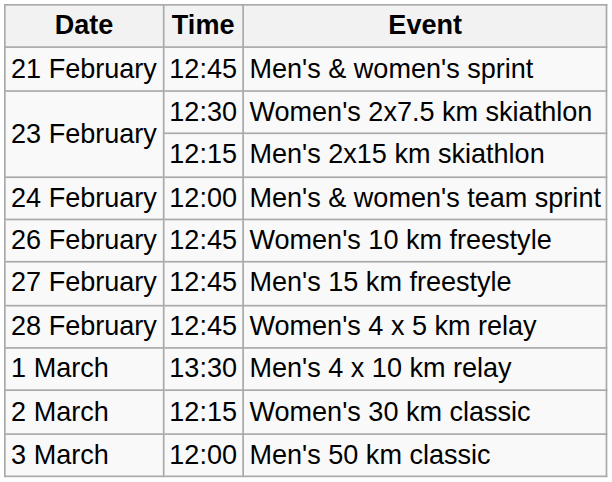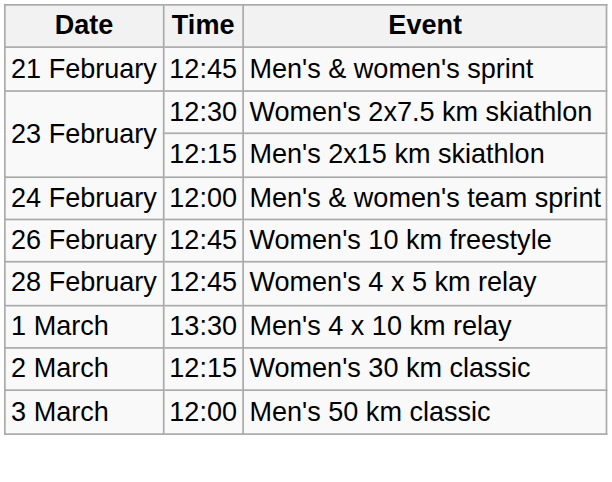- row: 27 February | 12:45 | Men's 15 km freestyle
